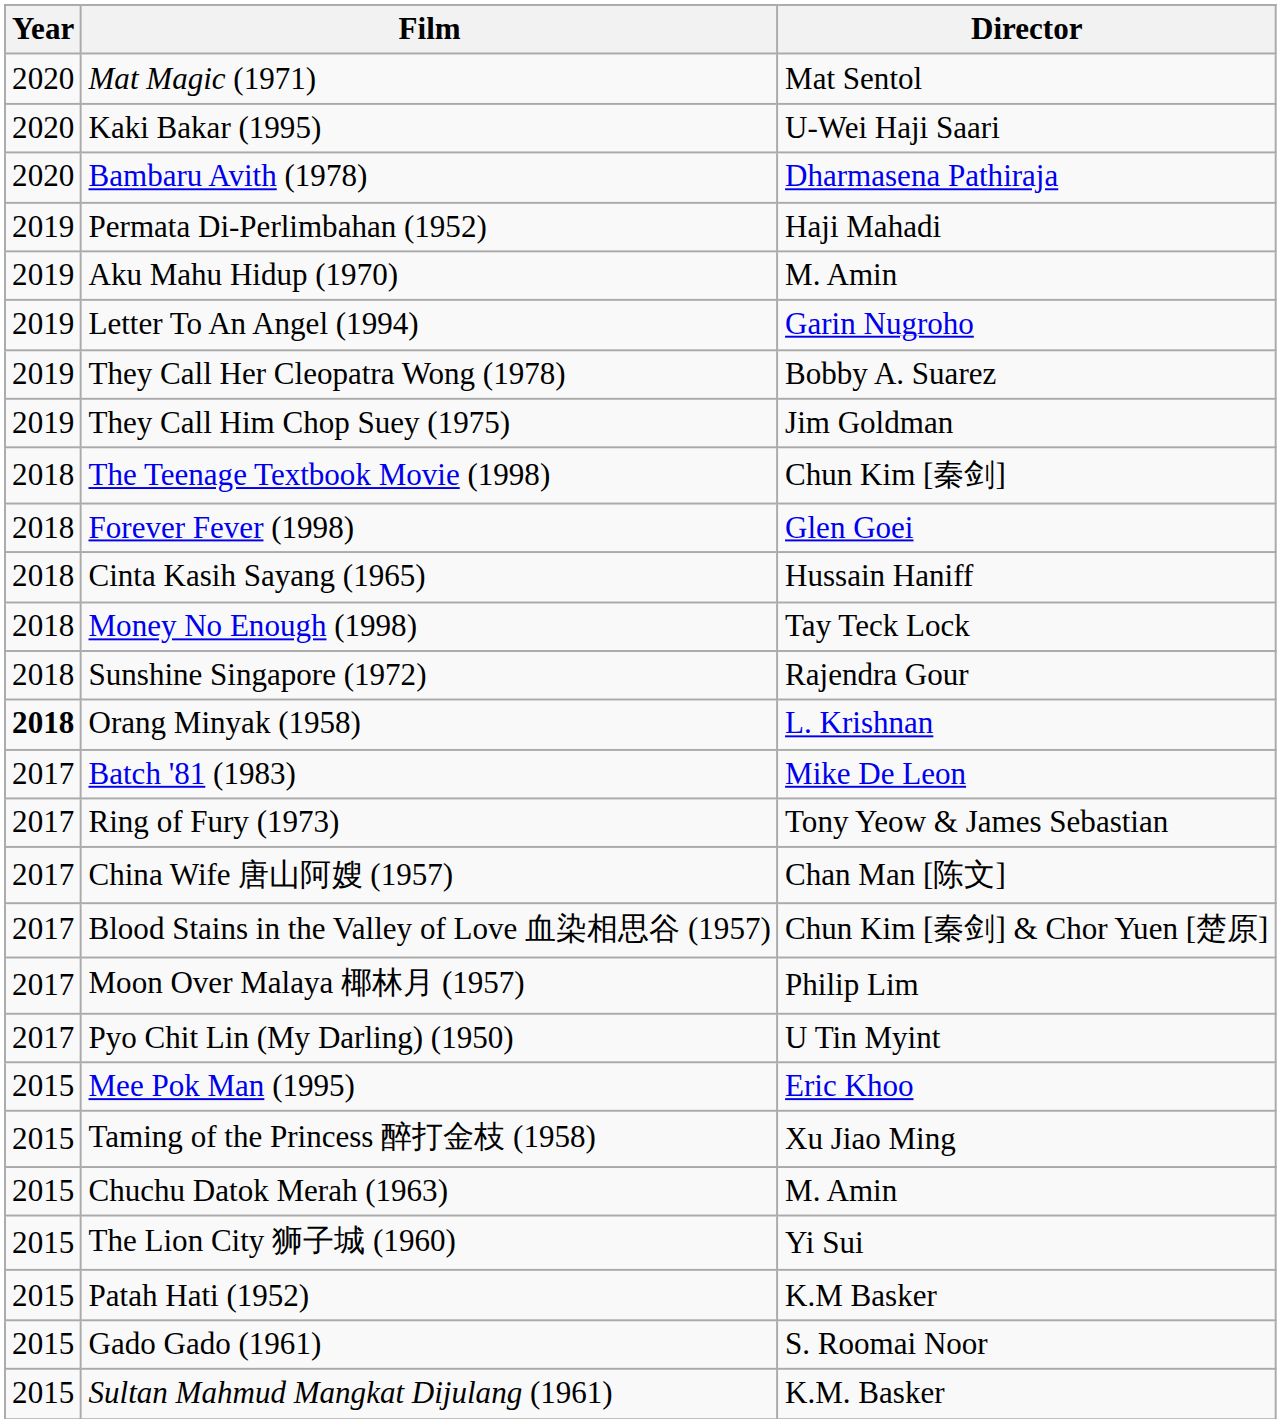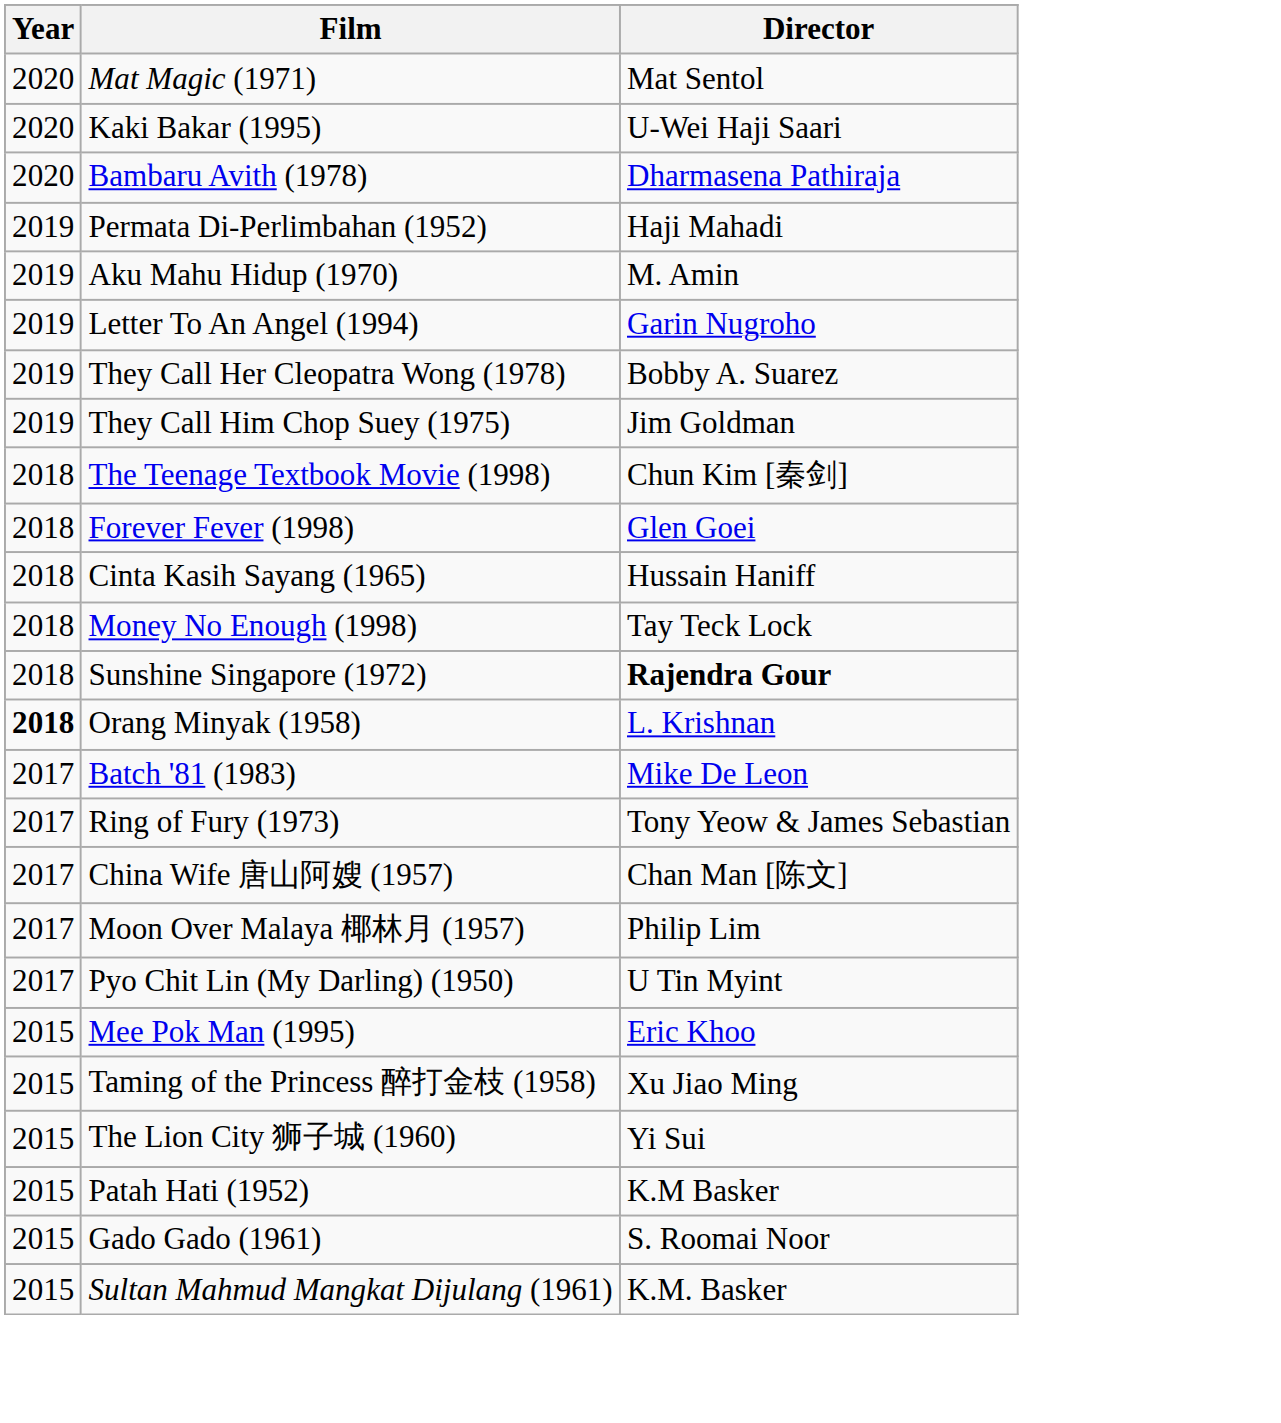Sunshine Singapore (1972) | Director: normal -> bold
- row: 2017 | Blood Stains in the Valley of Love 血染相思谷 (1957) | Chun Kim [秦剑] & Chor Yuen [楚原]
- row: 2015 | Chuchu Datok Merah (1963) | M. Amin
